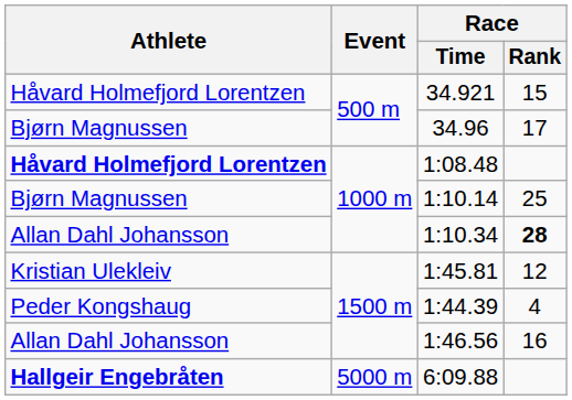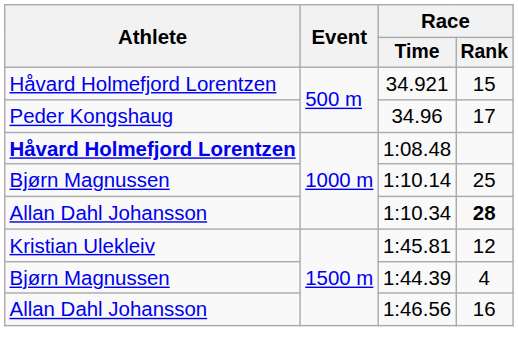34.96 | Athlete: Bjørn Magnussen -> Peder Kongshaug
1:44.39 | Athlete: Peder Kongshaug -> Bjørn Magnussen
- row: Hallgeir Engebråten | 5000 m | 6:09.88
